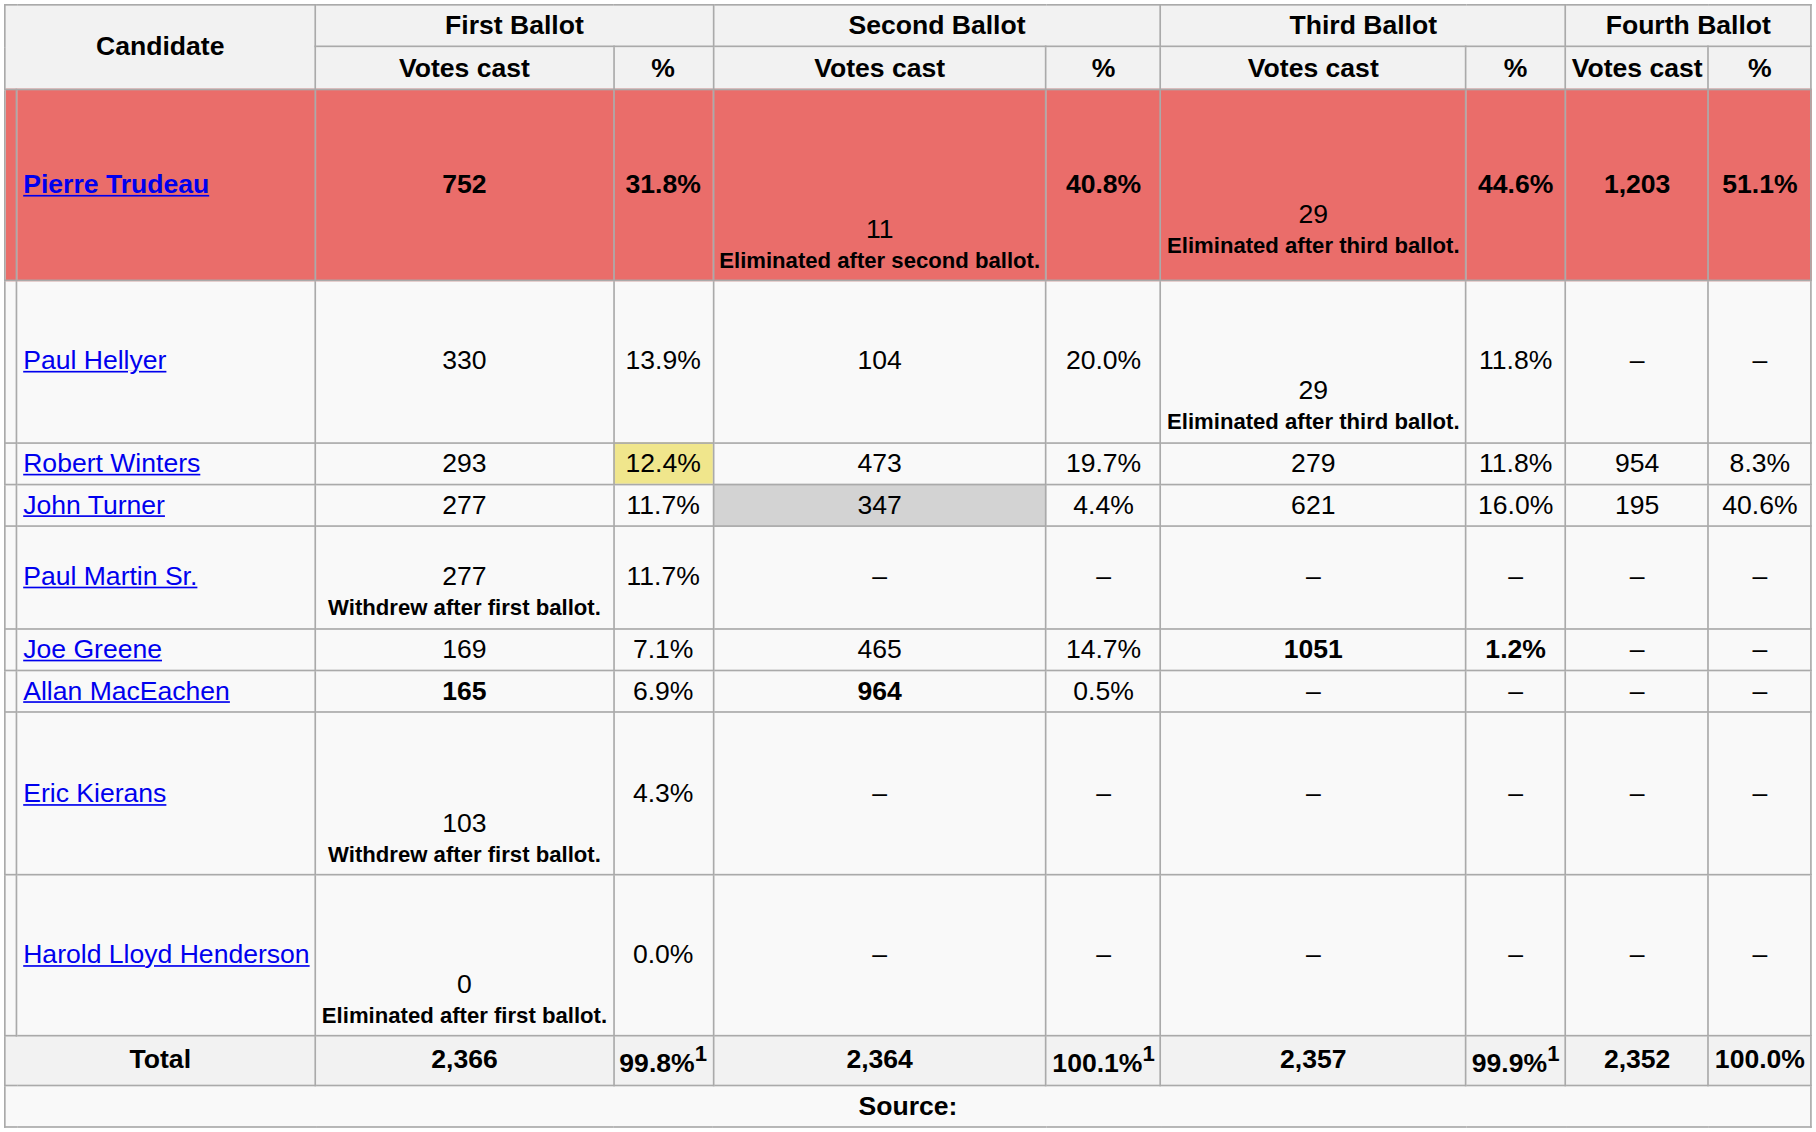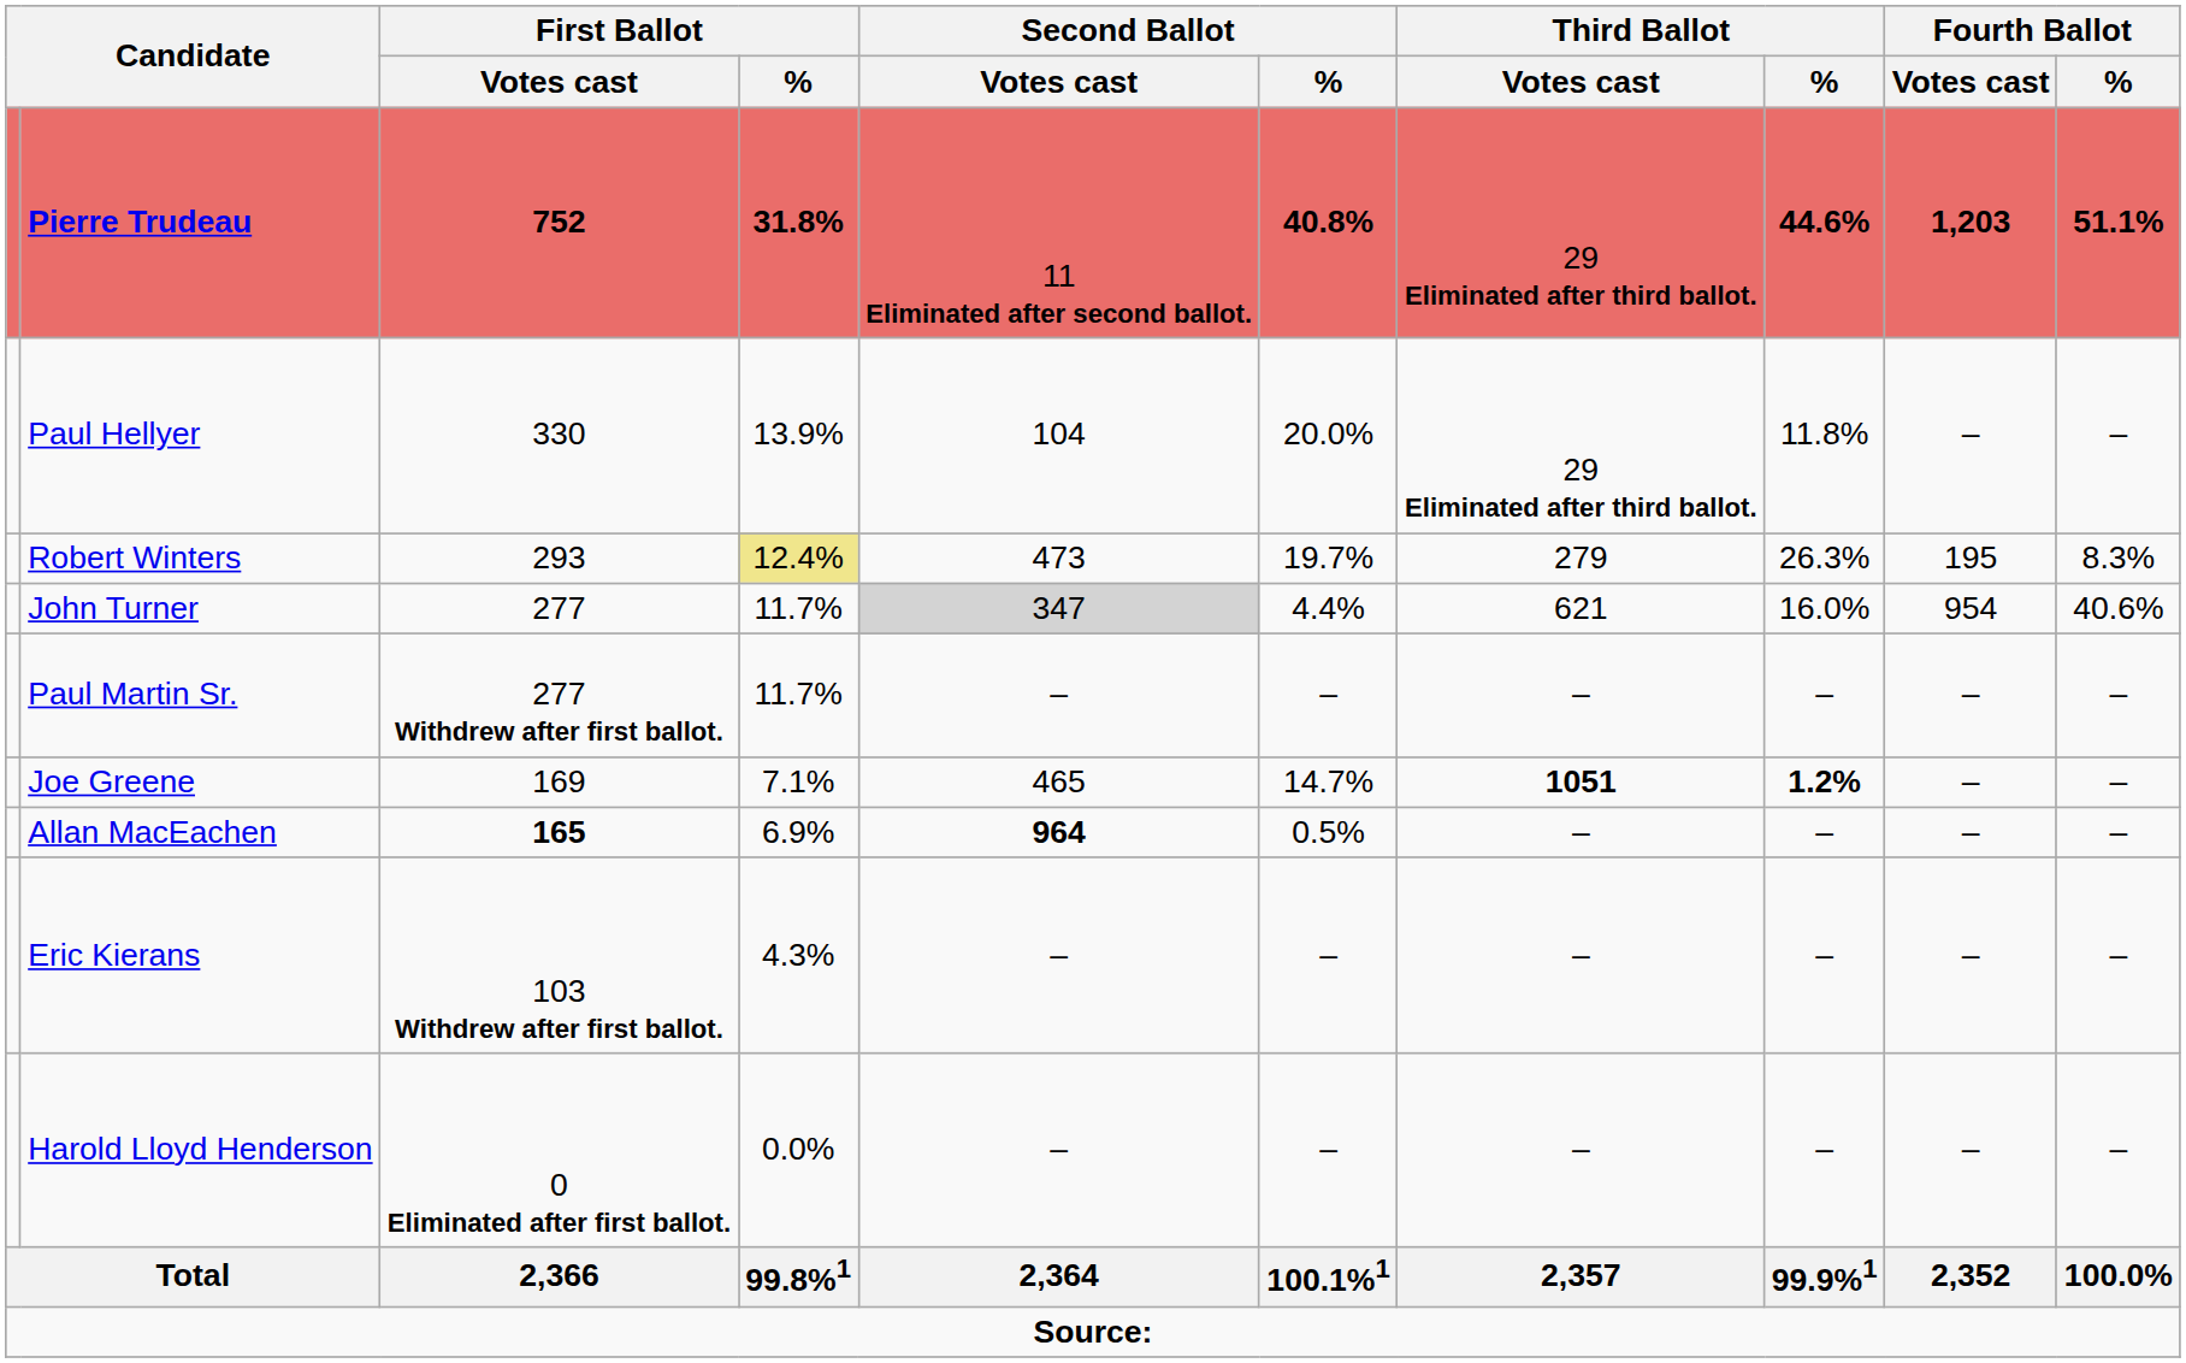Robert Winters | Third Ballot / %: 11.8% -> 26.3%
Robert Winters | Fourth Ballot / Votes cast: 954 -> 195
John Turner | Fourth Ballot / Votes cast: 195 -> 954
